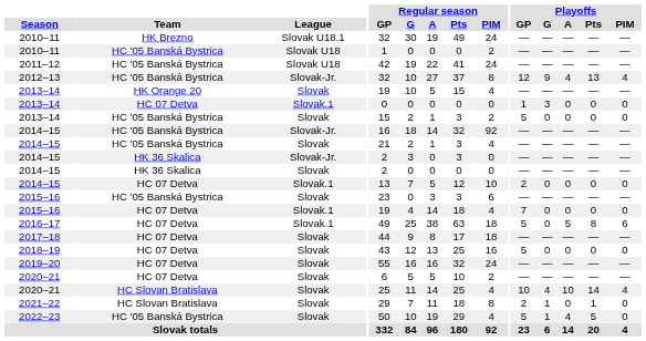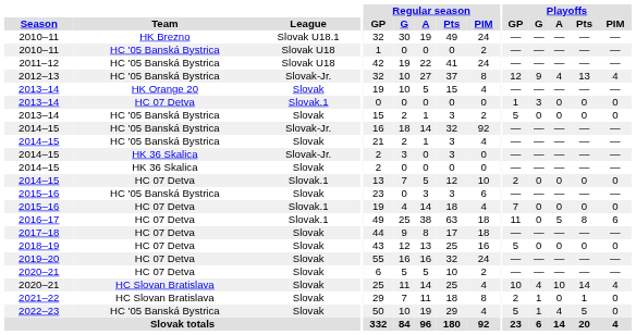2016–17 | Playoffs / GP: 5 -> 11
